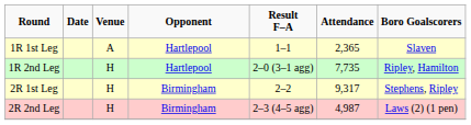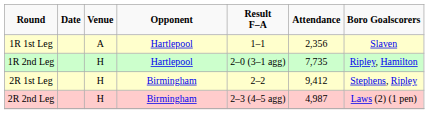1R 1st Leg | Attendance: 2,365 -> 2,356
2R 1st Leg | Attendance: 9,317 -> 9,412
